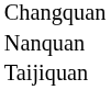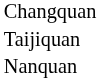rows swapped: Nanquan <-> Taijiquan
